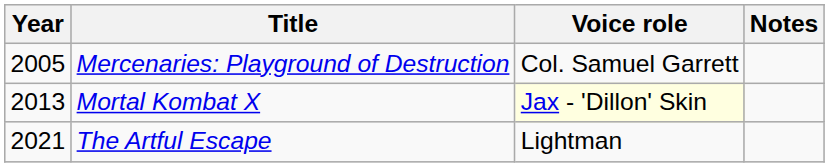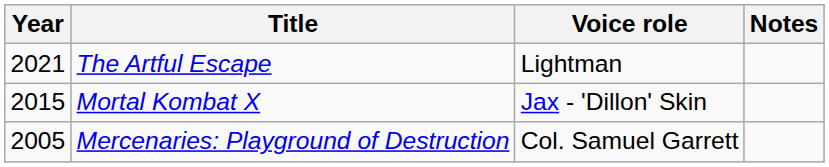rows swapped: Mercenaries: Playground of Destruction <-> The Artful Escape
Mortal Kombat X | Year: 2013 -> 2015
Mortal Kombat X | Voice role: lightyellow background -> no background
